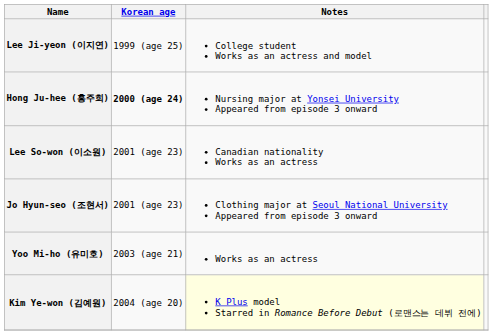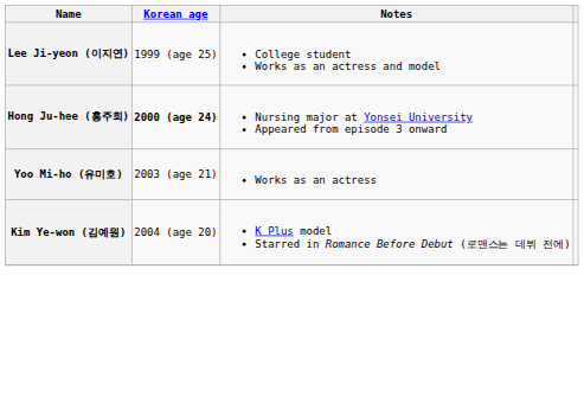- row: Lee So-won (이소원) | 2001 (age 23) | Canadian nationality Works as an actress
- row: Jo Hyun-seo (조현서) | 2001 (age 23) | Clothing major at Seoul National University Appeared from episode 3 onward
Kim Ye-won (김예원) | Notes: lightyellow background -> no background
